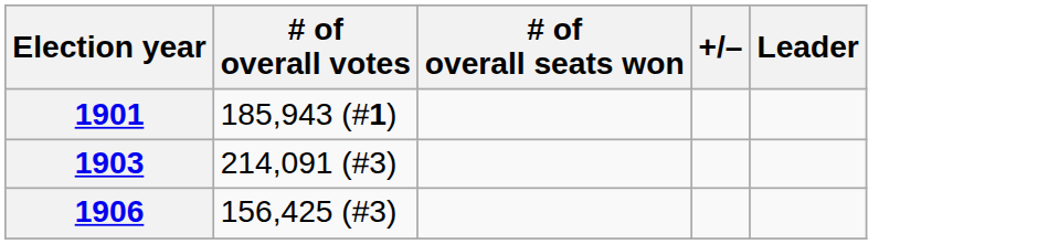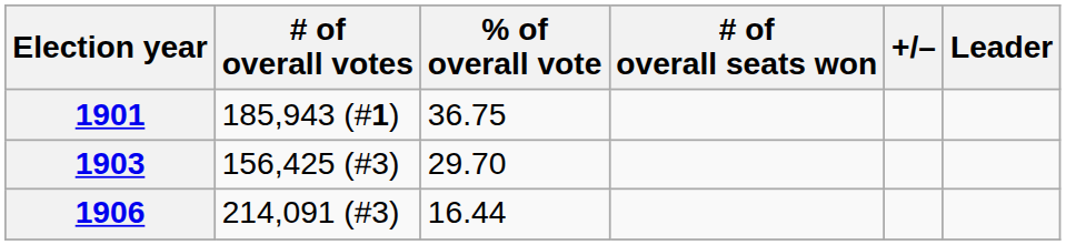+ column: % of overall vote | 36.75 | 29.70 | 16.44
1903 | # of overall votes: 214,091 (#3) -> 156,425 (#3)
1906 | # of overall votes: 156,425 (#3) -> 214,091 (#3)
